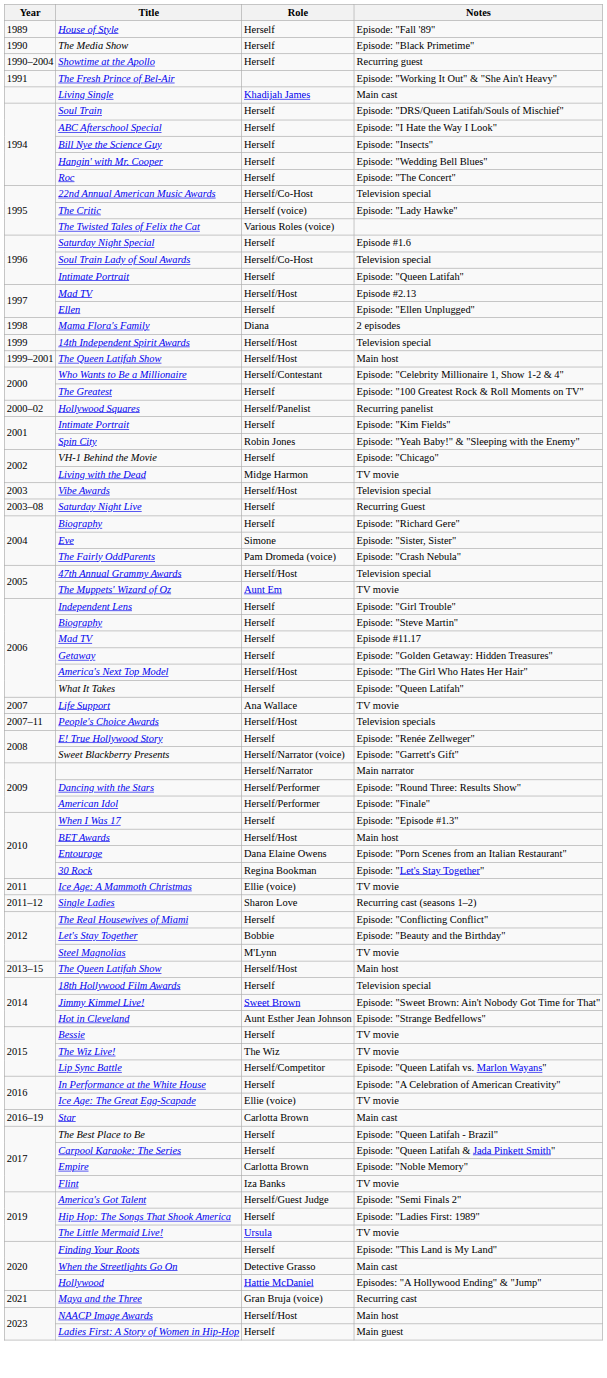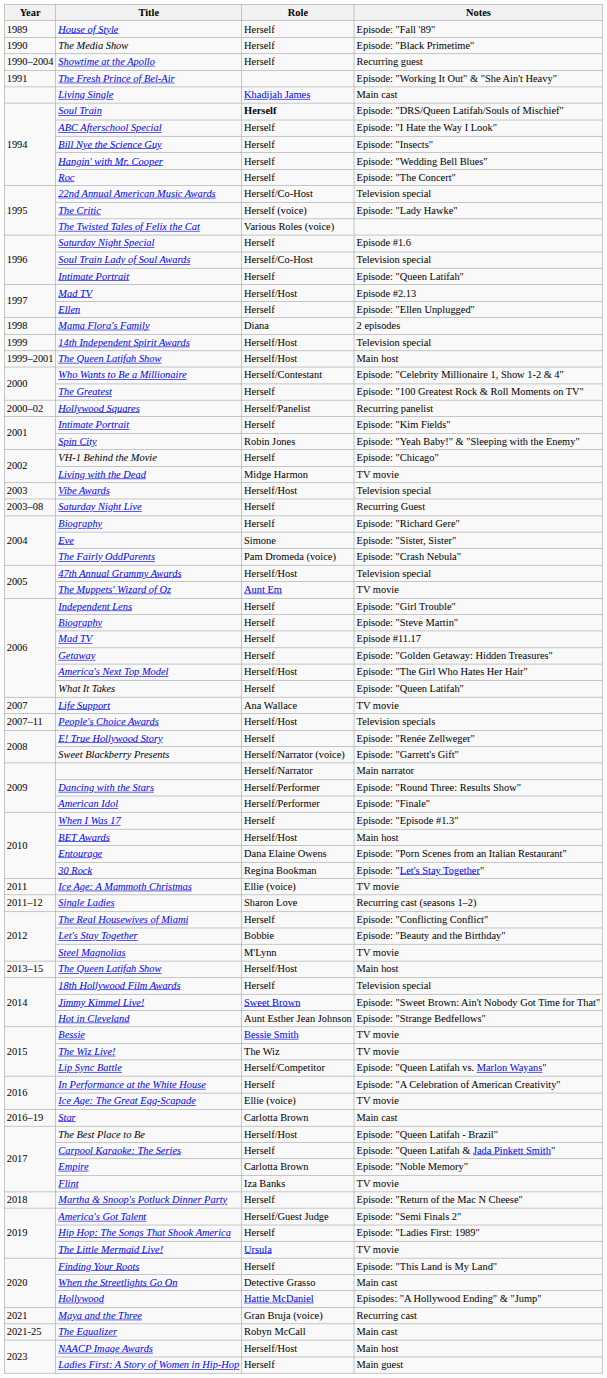Soul Train | Role: normal -> bold
Bessie | Role: Herself -> Bessie Smith
The Best Place to Be | Role: Herself -> Herself/Host
+ row: 2018 | Martha & Snoop's Potluck Dinner Party | Herself | Episode: "Return of the Mac N Cheese"
+ row: 2021-25 | The Equalizer | Robyn McCall | Main cast
